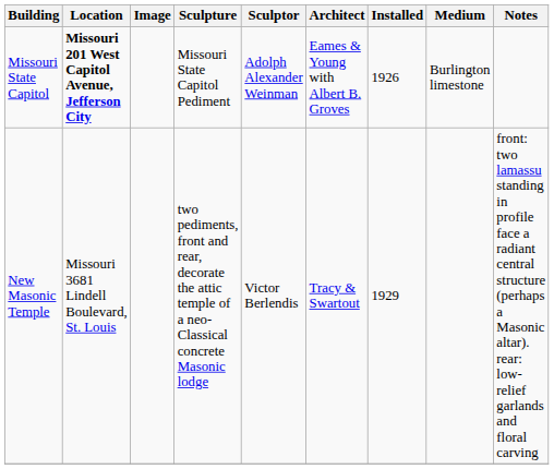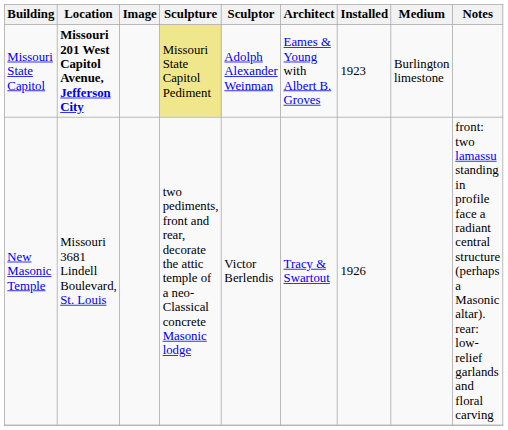Missouri State Capitol | Sculpture: no background -> khaki background
Missouri State Capitol | Installed: 1926 -> 1923
New Masonic Temple | Installed: 1929 -> 1926
